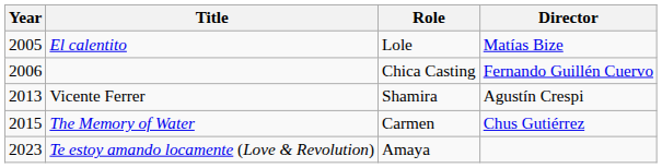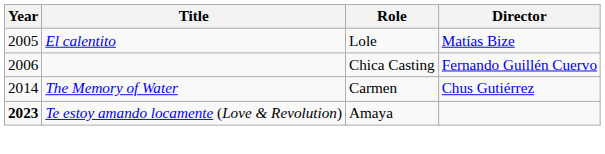- row: 2013 | Vicente Ferrer | Shamira | Agustín Crespi
The Memory of Water | Year: 2015 -> 2014
Te estoy amando locamente (Love & Revolution) | Year: normal -> bold
